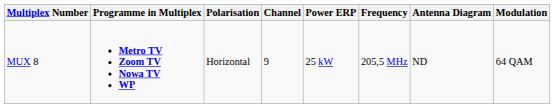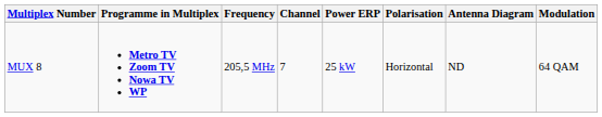columns swapped: Frequency <-> Polarisation
MUX 8 | Channel: 9 -> 7
